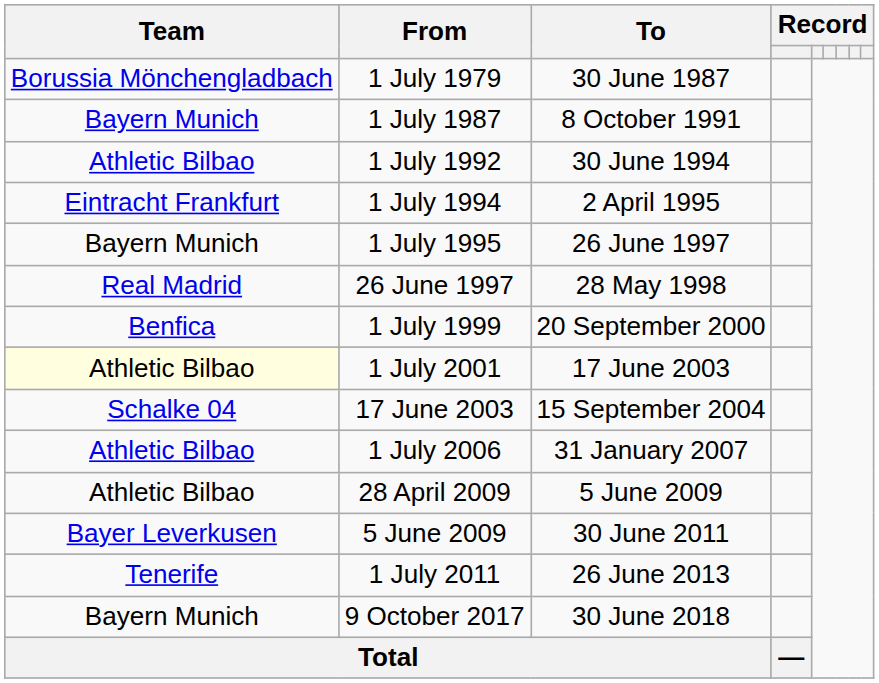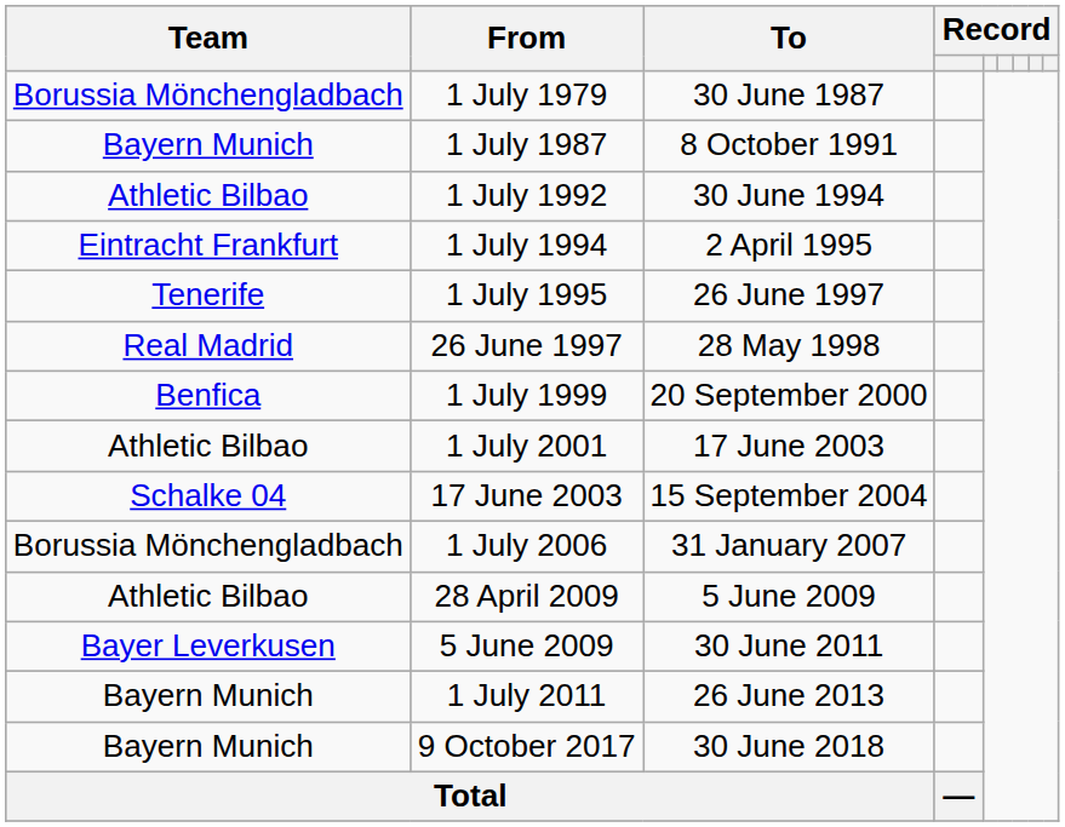1 July 1995 | Team: Bayern Munich -> Tenerife
1 July 2001 | Team: lightyellow background -> no background
1 July 2006 | Team: Athletic Bilbao -> Borussia Mönchengladbach
1 July 2011 | Team: Tenerife -> Bayern Munich
